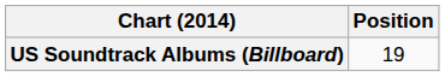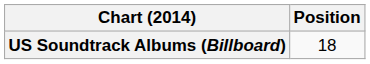US Soundtrack Albums (Billboard) | Position: 19 -> 18
